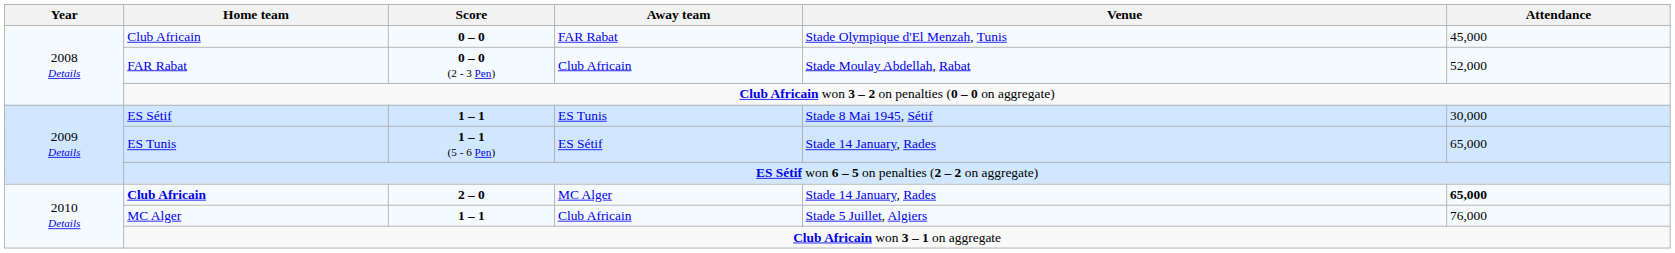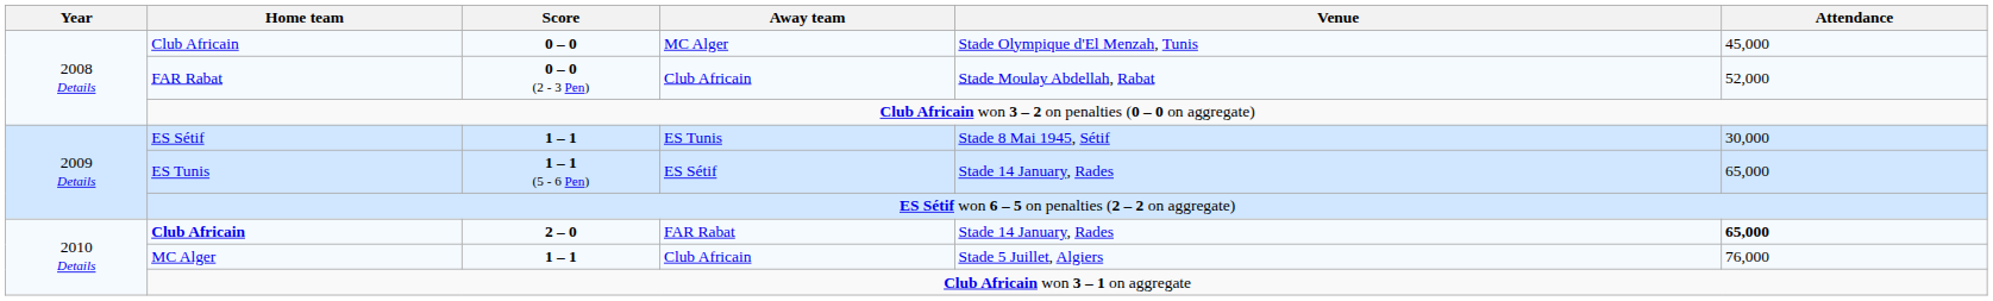Club Africain / 0 – 0 | Away team: FAR Rabat -> MC Alger
Club Africain / 2 – 0 | Away team: MC Alger -> FAR Rabat
